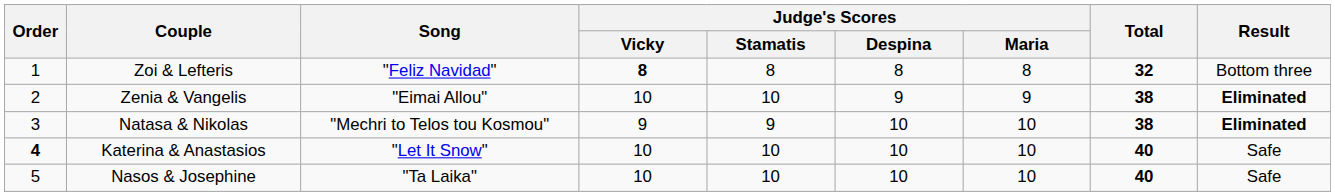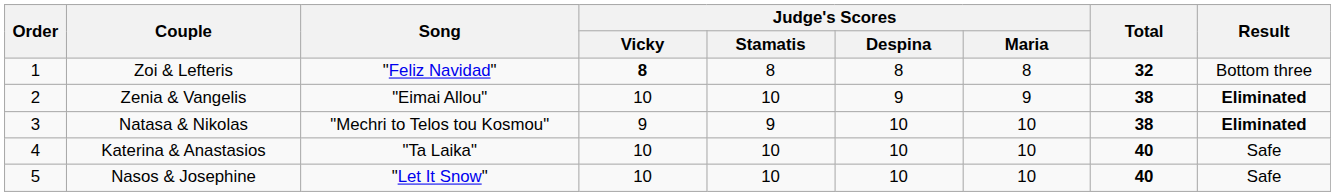Katerina & Anastasios | Order: bold -> normal
Katerina & Anastasios | Song: "Let It Snow" -> "Ta Laika"
Nasos & Josephine | Song: "Ta Laika" -> "Let It Snow"
